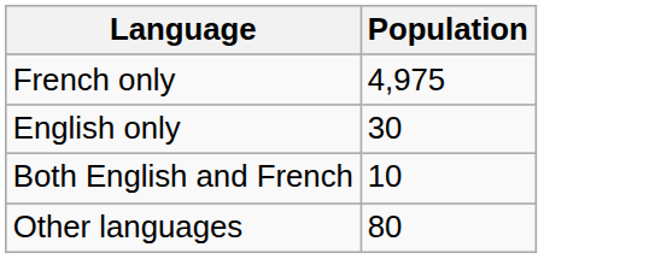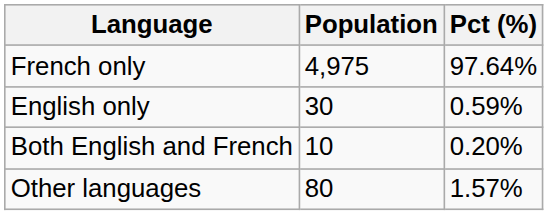+ column: Pct (%) | 97.64% | 0.59% | 0.20% | 1.57%
